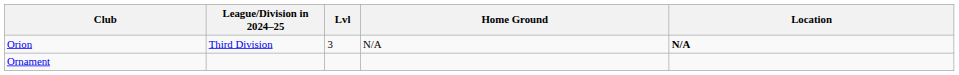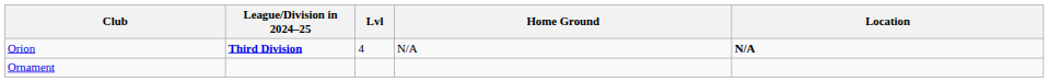Orion | League/Division in 2024–25: normal -> bold
Orion | Lvl: 3 -> 4
